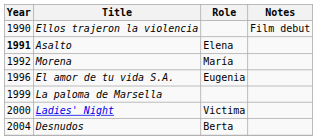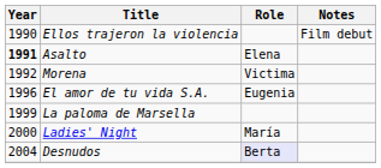Morena | Role: María -> Victima
Ladies' Night | Role: Victima -> María
Desnudos | Role: no background -> lavender background
